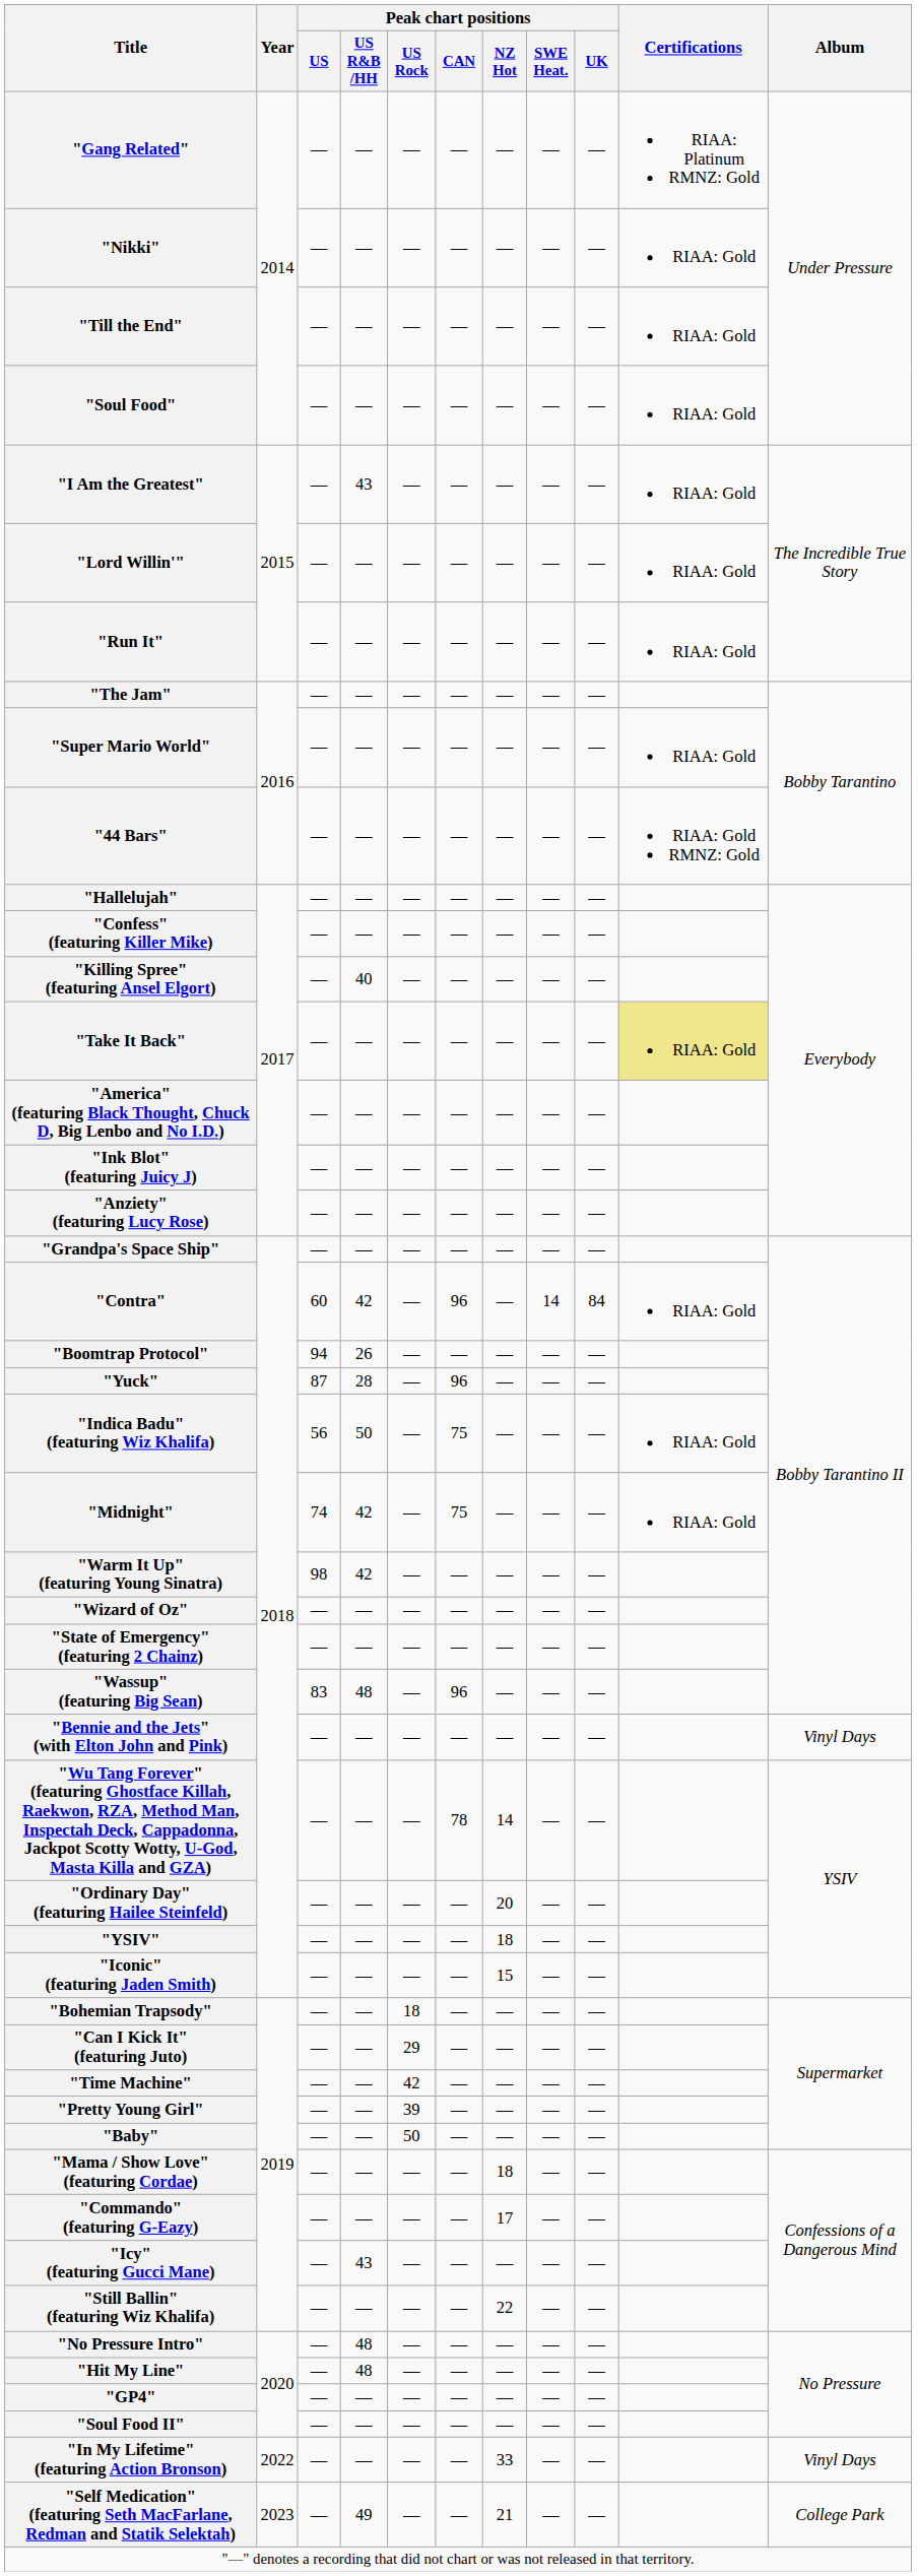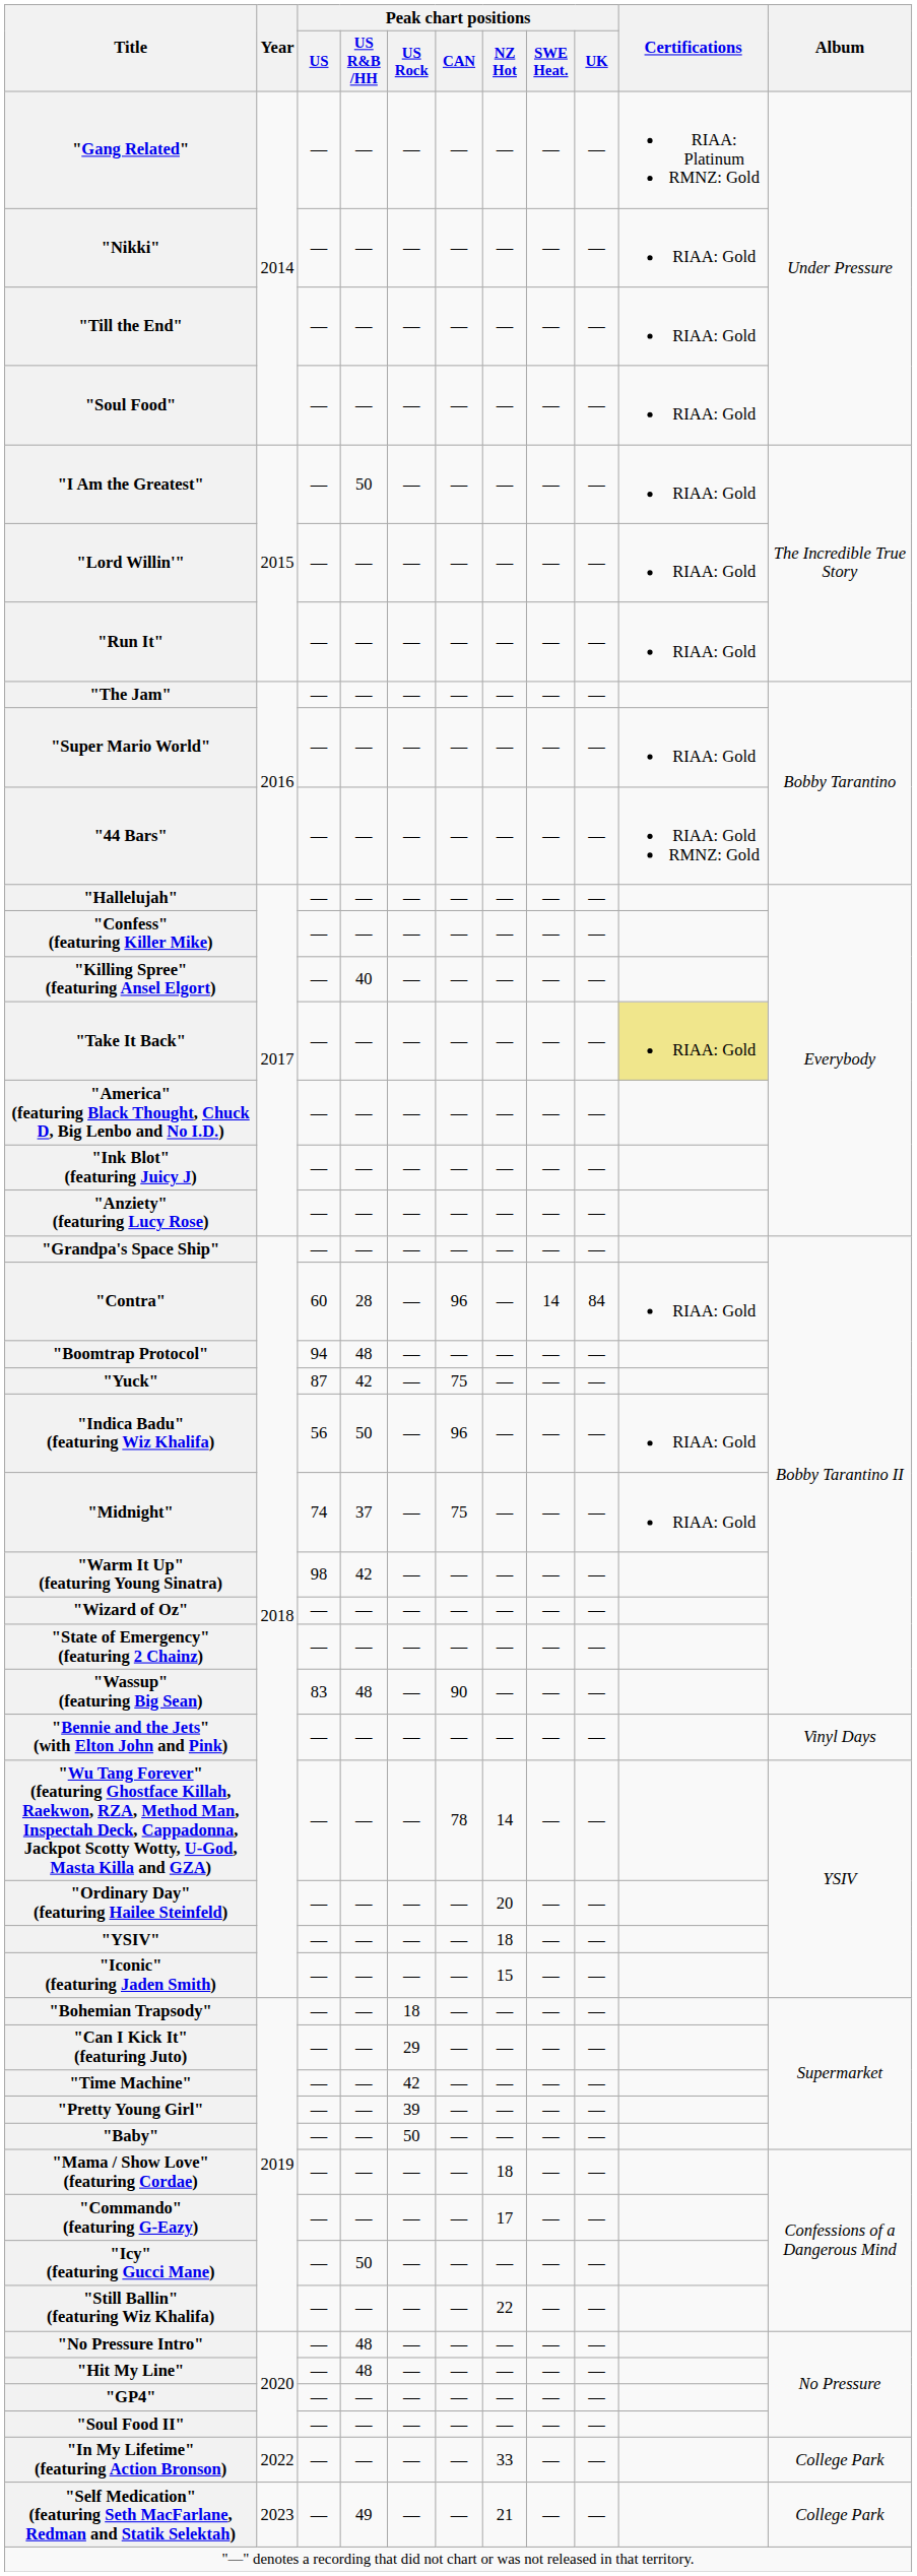"I Am the Greatest" | Peak chart positions / US R&B /HH: 43 -> 50
"Contra" | Peak chart positions / US R&B /HH: 42 -> 28
"Boomtrap Protocol" | Peak chart positions / US R&B /HH: 26 -> 48
"Yuck" | Peak chart positions / US R&B /HH: 28 -> 42
"Yuck" | Peak chart positions / CAN: 96 -> 75
"Indica Badu" (featuring Wiz Khalifa) | Peak chart positions / CAN: 75 -> 96
"Midnight" | Peak chart positions / US R&B /HH: 42 -> 37
"Wassup" (featuring Big Sean) | Peak chart positions / CAN: 96 -> 90
"Icy" (featuring Gucci Mane) | Peak chart positions / US R&B /HH: 43 -> 50
"In My Lifetime" (featuring Action Bronson) | Album: Vinyl Days -> College Park
